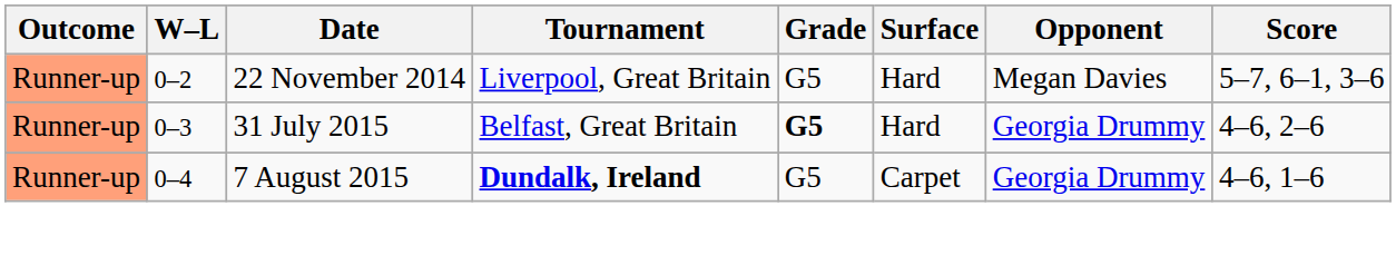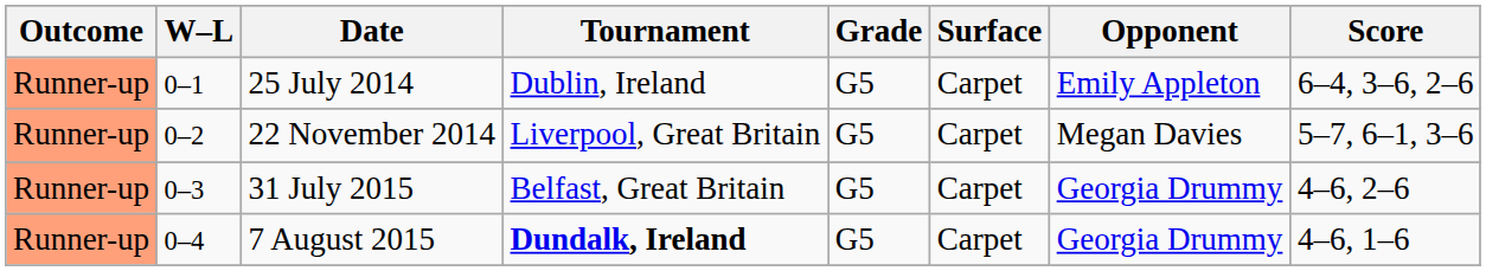+ row: Runner-up | 0–1 | 25 July 2014 | Dublin, Ireland | G5 | Carpet | Emily Appleton | 6–4, 3–6, 2–6
22 November 2014 | Surface: Hard -> Carpet
31 July 2015 | Grade: bold -> normal
31 July 2015 | Surface: Hard -> Carpet
